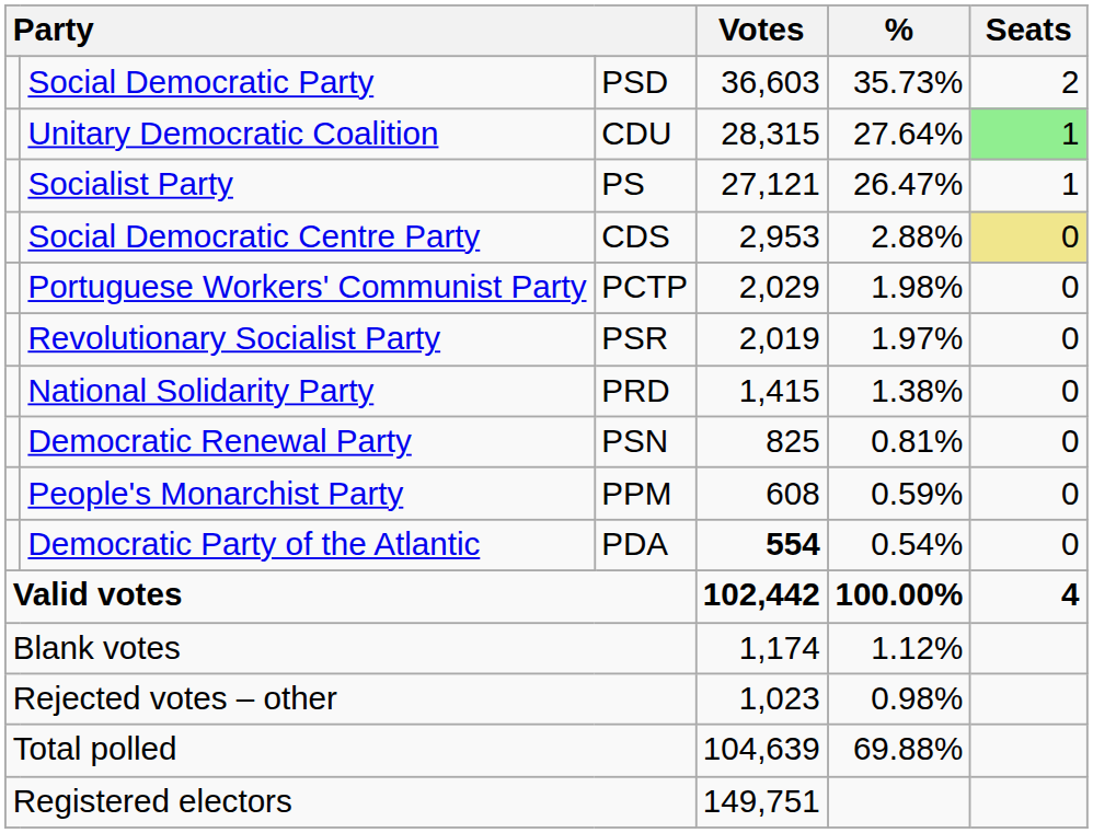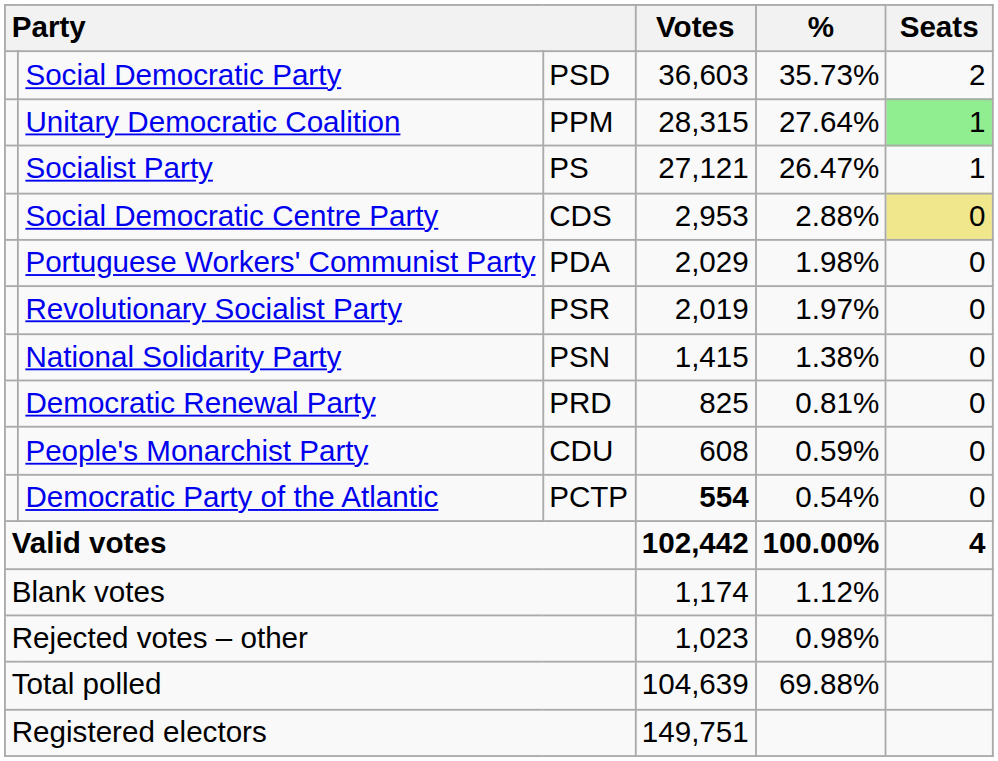Unitary Democratic Coalition | column 3: CDU -> PPM
Portuguese Workers' Communist Party | column 3: PCTP -> PDA
National Solidarity Party | column 3: PRD -> PSN
Democratic Renewal Party | column 3: PSN -> PRD
People's Monarchist Party | column 3: PPM -> CDU
Democratic Party of the Atlantic | column 3: PDA -> PCTP
